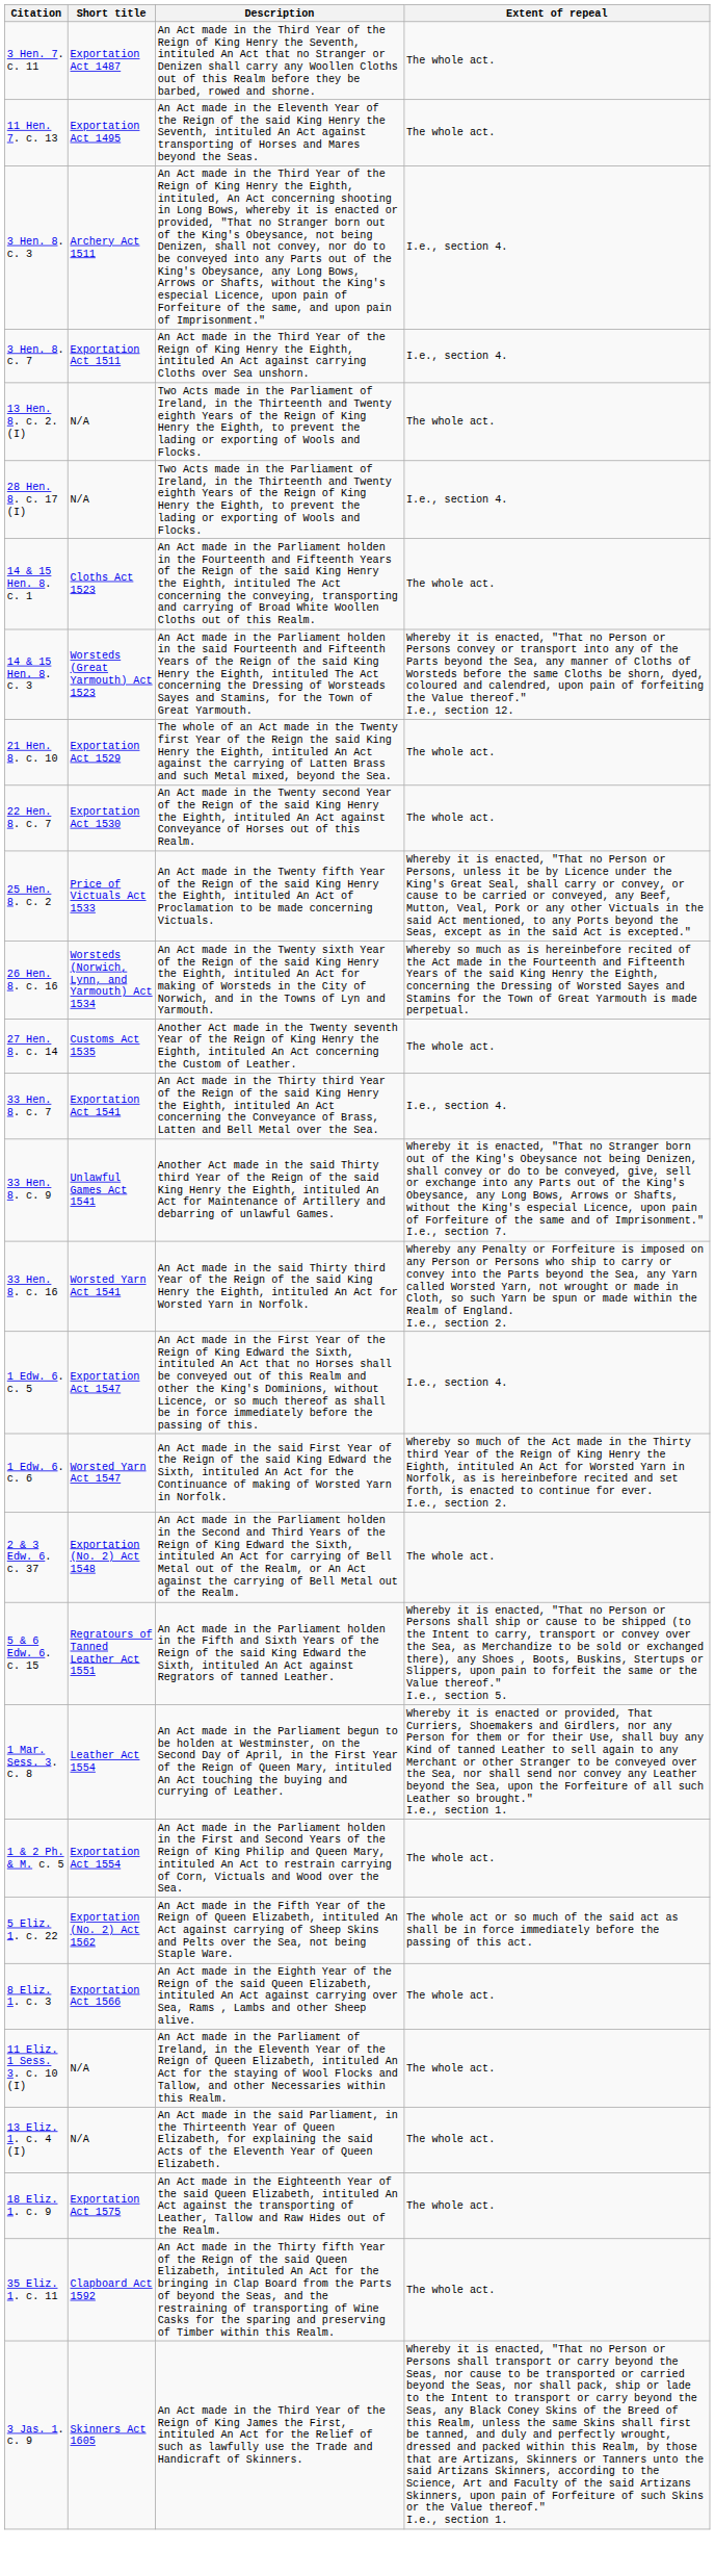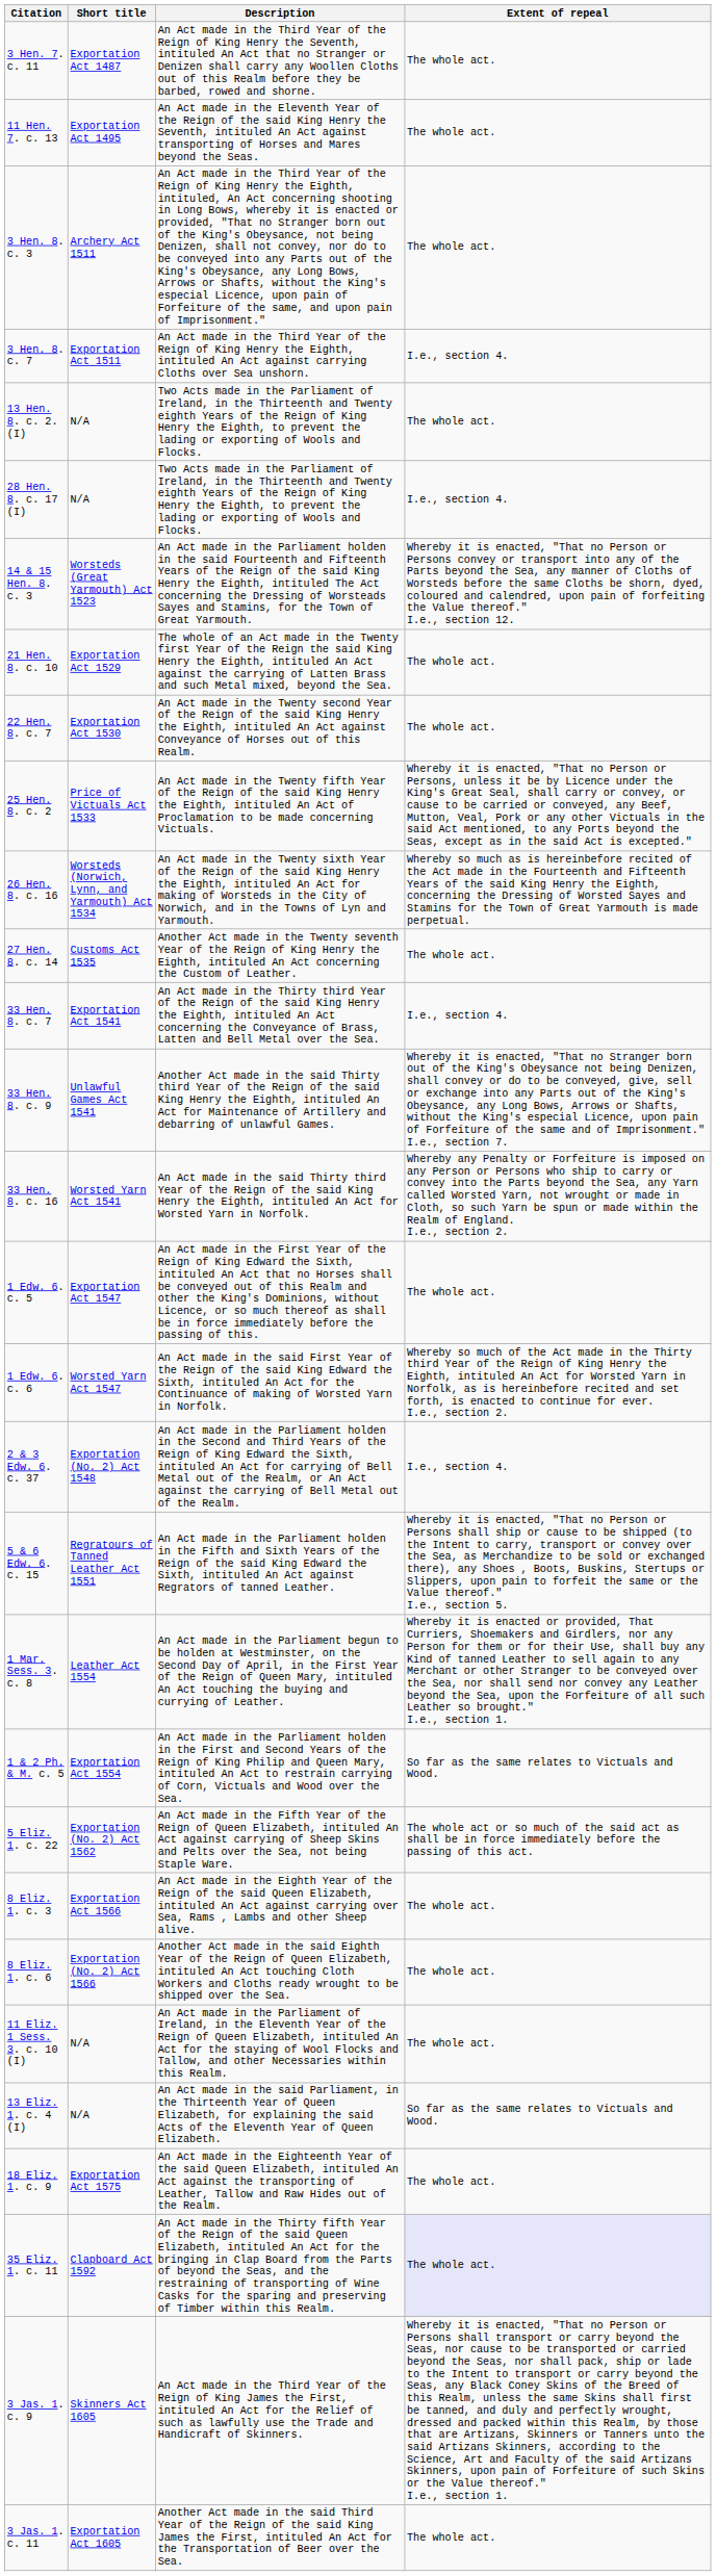3 Hen. 8. c. 3 | Extent of repeal: I.e., section 4. -> The whole act.
- row: 14 & 15 Hen. 8. c. 1 | Cloths Act 1523 | An Act made in the Parliament holden in the Fourteenth and Fifteenth Years of the Reign of the said King Henry the Eighth, intituled The Act concerning the conveying, transporting and carrying of Broad White Woollen Cloths out of this Realm. | The whole act.
1 Edw. 6. c. 5 | Extent of repeal: I.e., section 4. -> The whole act.
2 & 3 Edw. 6. c. 37 | Extent of repeal: The whole act. -> I.e., section 4.
1 & 2 Ph. & M. c. 5 | Extent of repeal: The whole act. -> So far as the same relates to Victuals and Wood.
+ row: 8 Eliz. 1. c. 6 | Exportation (No. 2) Act 1566 | Another Act made in the said Eighth Year of the Reign of Queen Elizabeth, intituled An Act touching Cloth Workers and Cloths ready wrought to be shipped over the Sea. | The whole act.
13 Eliz. 1. c. 4 (I) | Extent of repeal: The whole act. -> So far as the same relates to Victuals and Wood.
35 Eliz. 1. c. 11 | Extent of repeal: no background -> lavender background
+ row: 3 Jas. 1. c. 11 | Exportation Act 1605 | Another Act made in the said Third Year of the Reign of the said King James the First, intituled An Act for the Transportation of Beer over the Sea. | The whole act.
